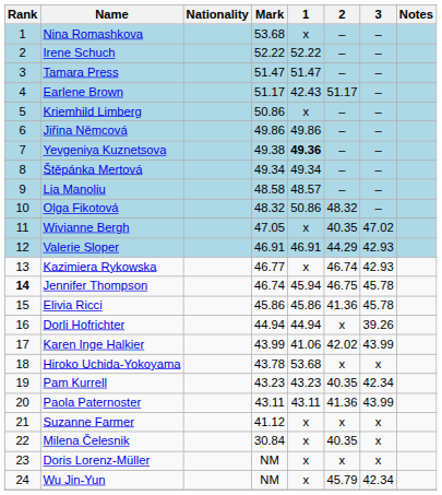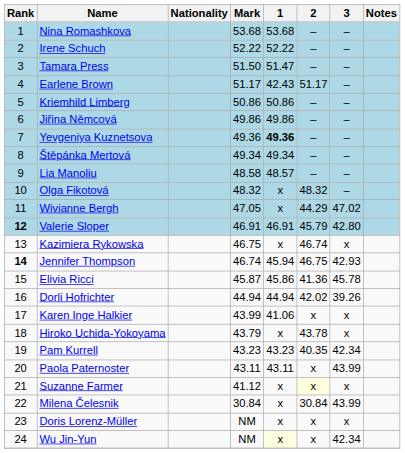Nina Romashkova | 1: x -> 53.68
Tamara Press | Mark: 51.47 -> 51.50
Kriemhild Limberg | 1: x -> 50.86
Yevgeniya Kuznetsova | Mark: 49.38 -> 49.36
Olga Fikotová | 1: 50.86 -> x
Wivianne Bergh | 2: 40.35 -> 44.29
Valerie Sloper | Rank: normal -> bold
Valerie Sloper | 2: 44.29 -> 45.79
Valerie Sloper | 3: 42.93 -> 42.80
Kazimiera Rykowska | Mark: 46.77 -> 46.75
Kazimiera Rykowska | 3: 42.93 -> x
Jennifer Thompson | 3: 45.78 -> 42.93
Elivia Ricci | Mark: 45.86 -> 45.87
Dorli Hofrichter | 2: x -> 42.02
Karen Inge Halkier | 2: 42.02 -> x
Karen Inge Halkier | 3: 43.99 -> x
Hiroko Uchida-Yokoyama | Mark: 43.78 -> 43.79
Hiroko Uchida-Yokoyama | 1: 53.68 -> x
Hiroko Uchida-Yokoyama | 2: x -> 43.78
Paola Paternoster | 2: 41.36 -> x
Suzanne Farmer | 2: no background -> lightyellow background
Milena Čelesnik | 2: 40.35 -> 30.84
Milena Čelesnik | 3: x -> 43.99
Wu Jin-Yun | 1: no background -> lightyellow background
Wu Jin-Yun | 2: 45.79 -> x
